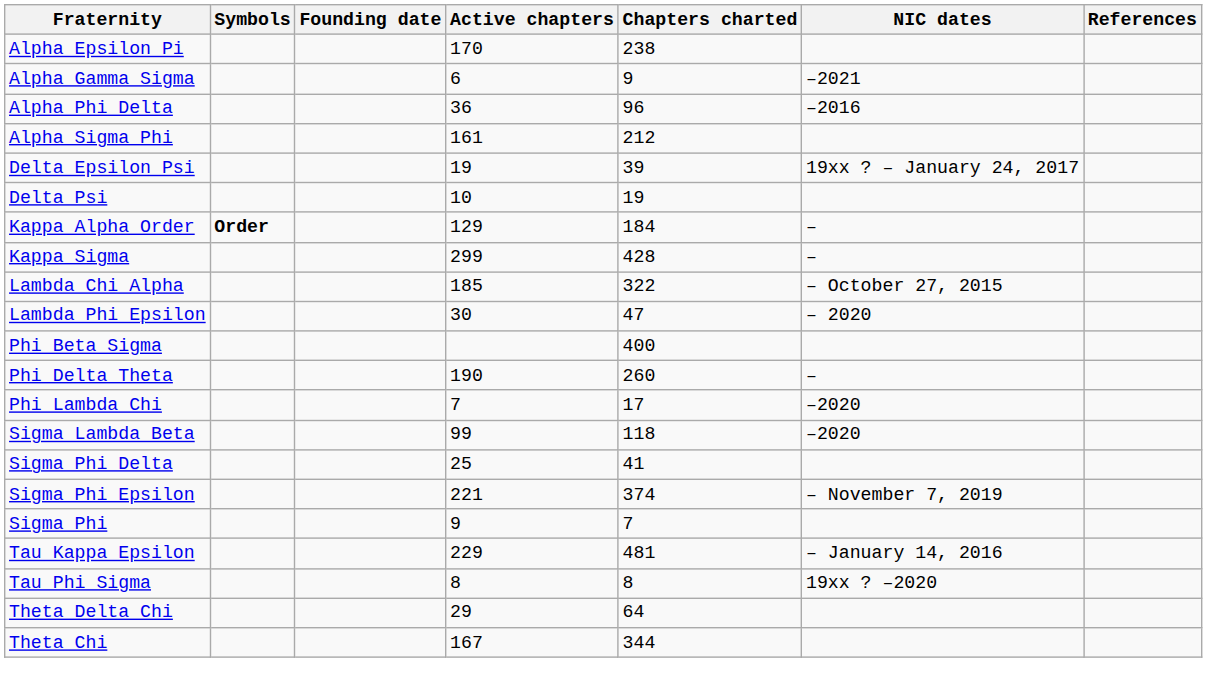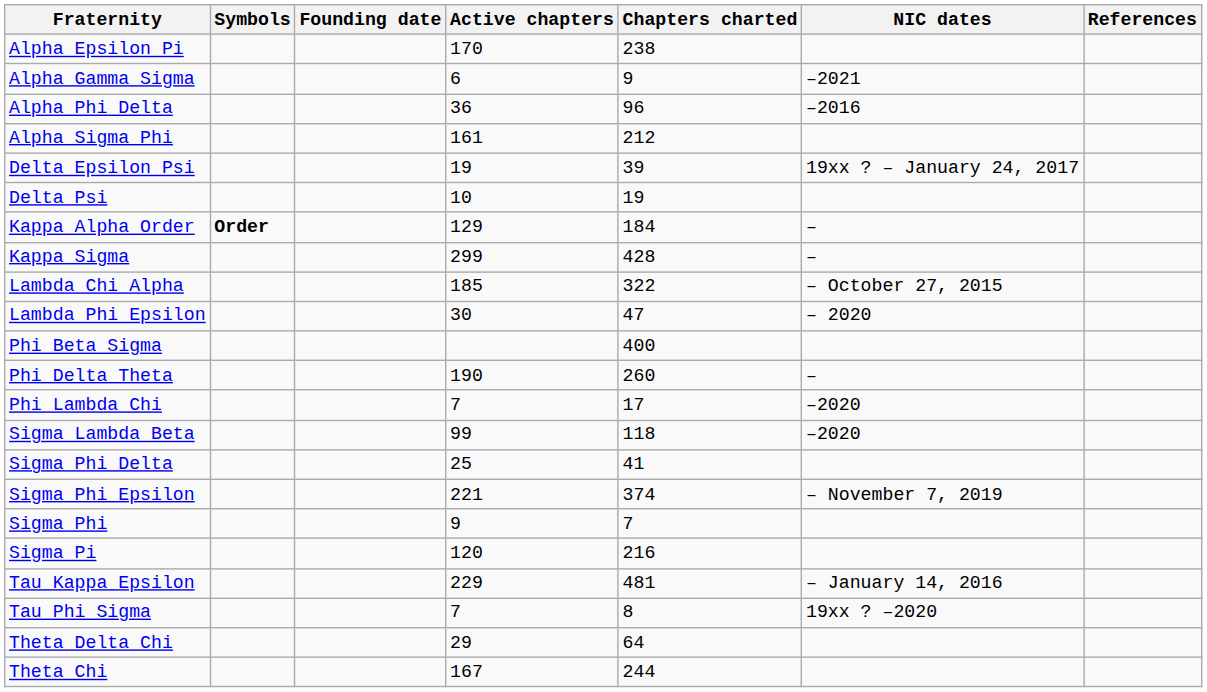+ row: Sigma Pi | 120 | 216
Tau Phi Sigma | Active chapters: 8 -> 7
Theta Chi | Chapters charted: 344 -> 244
